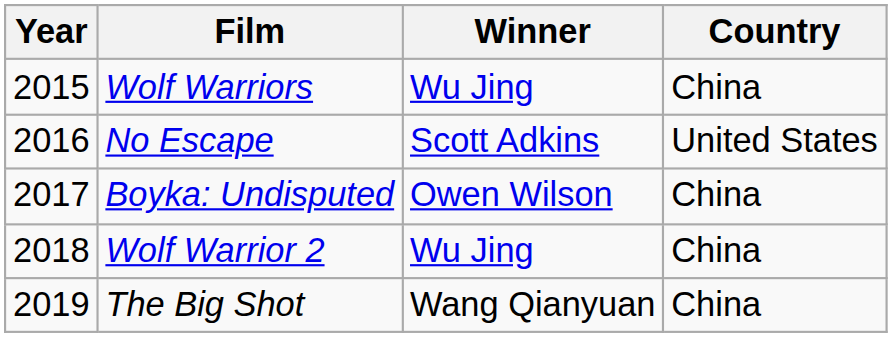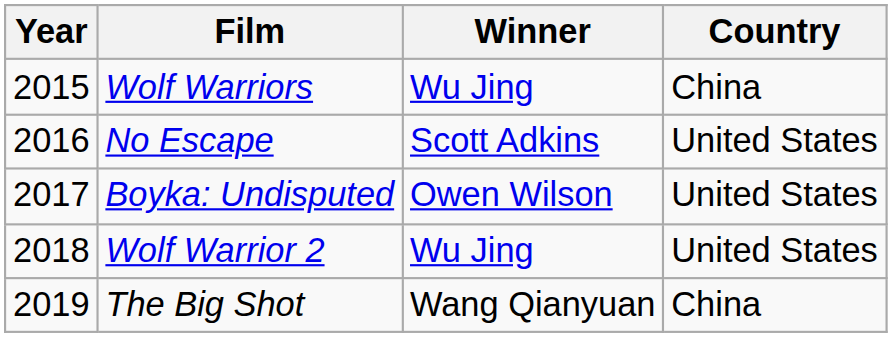Boyka: Undisputed | Country: China -> United States
Wolf Warrior 2 | Country: China -> United States
